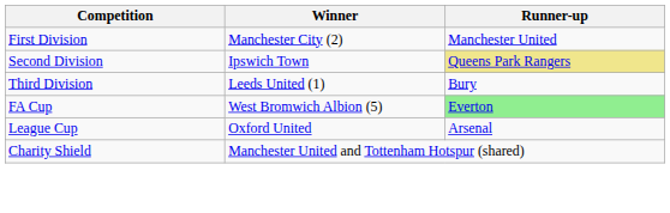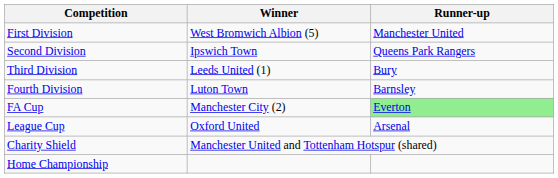First Division | Winner: Manchester City (2) -> West Bromwich Albion (5)
Second Division | Runner-up: khaki background -> no background
+ row: Fourth Division | Luton Town | Barnsley
FA Cup | Winner: West Bromwich Albion (5) -> Manchester City (2)
+ row: Home Championship
